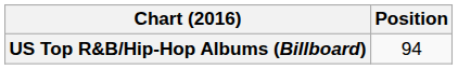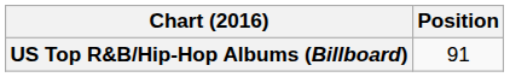US Top R&B/Hip-Hop Albums (Billboard) | Position: 94 -> 91
